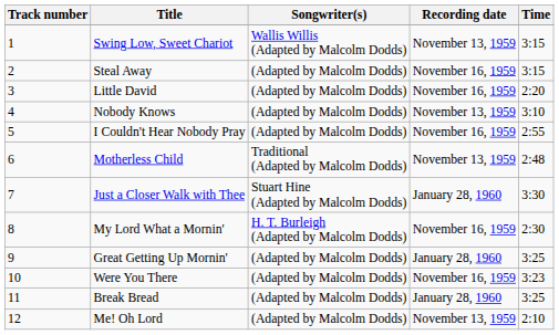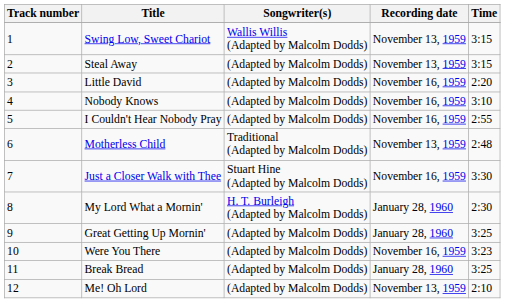Steal Away | Recording date: November 16, 1959 -> November 13, 1959
Nobody Knows | Recording date: November 13, 1959 -> November 16, 1959
Just a Closer Walk with Thee | Recording date: January 28, 1960 -> November 16, 1959
My Lord What a Mornin' | Recording date: November 16, 1959 -> January 28, 1960
